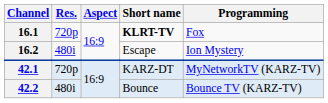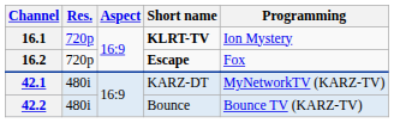16.1 | Programming: Fox -> Ion Mystery
16.2 | Res.: 480i -> 720p
16.2 | Short name: normal -> bold
16.2 | Programming: Ion Mystery -> Fox
42.1 | Res.: 720p -> 480i
